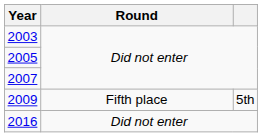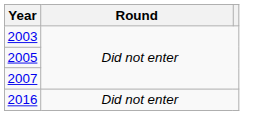- row: 2009 | Fifth place | 5th
